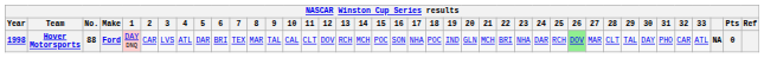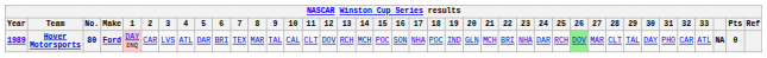Hover Motorsports | Year: 1998 -> 1989
Hover Motorsports | No.: 88 -> 80
